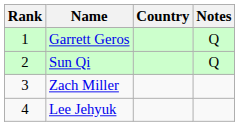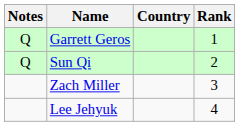columns swapped: Rank <-> Notes
